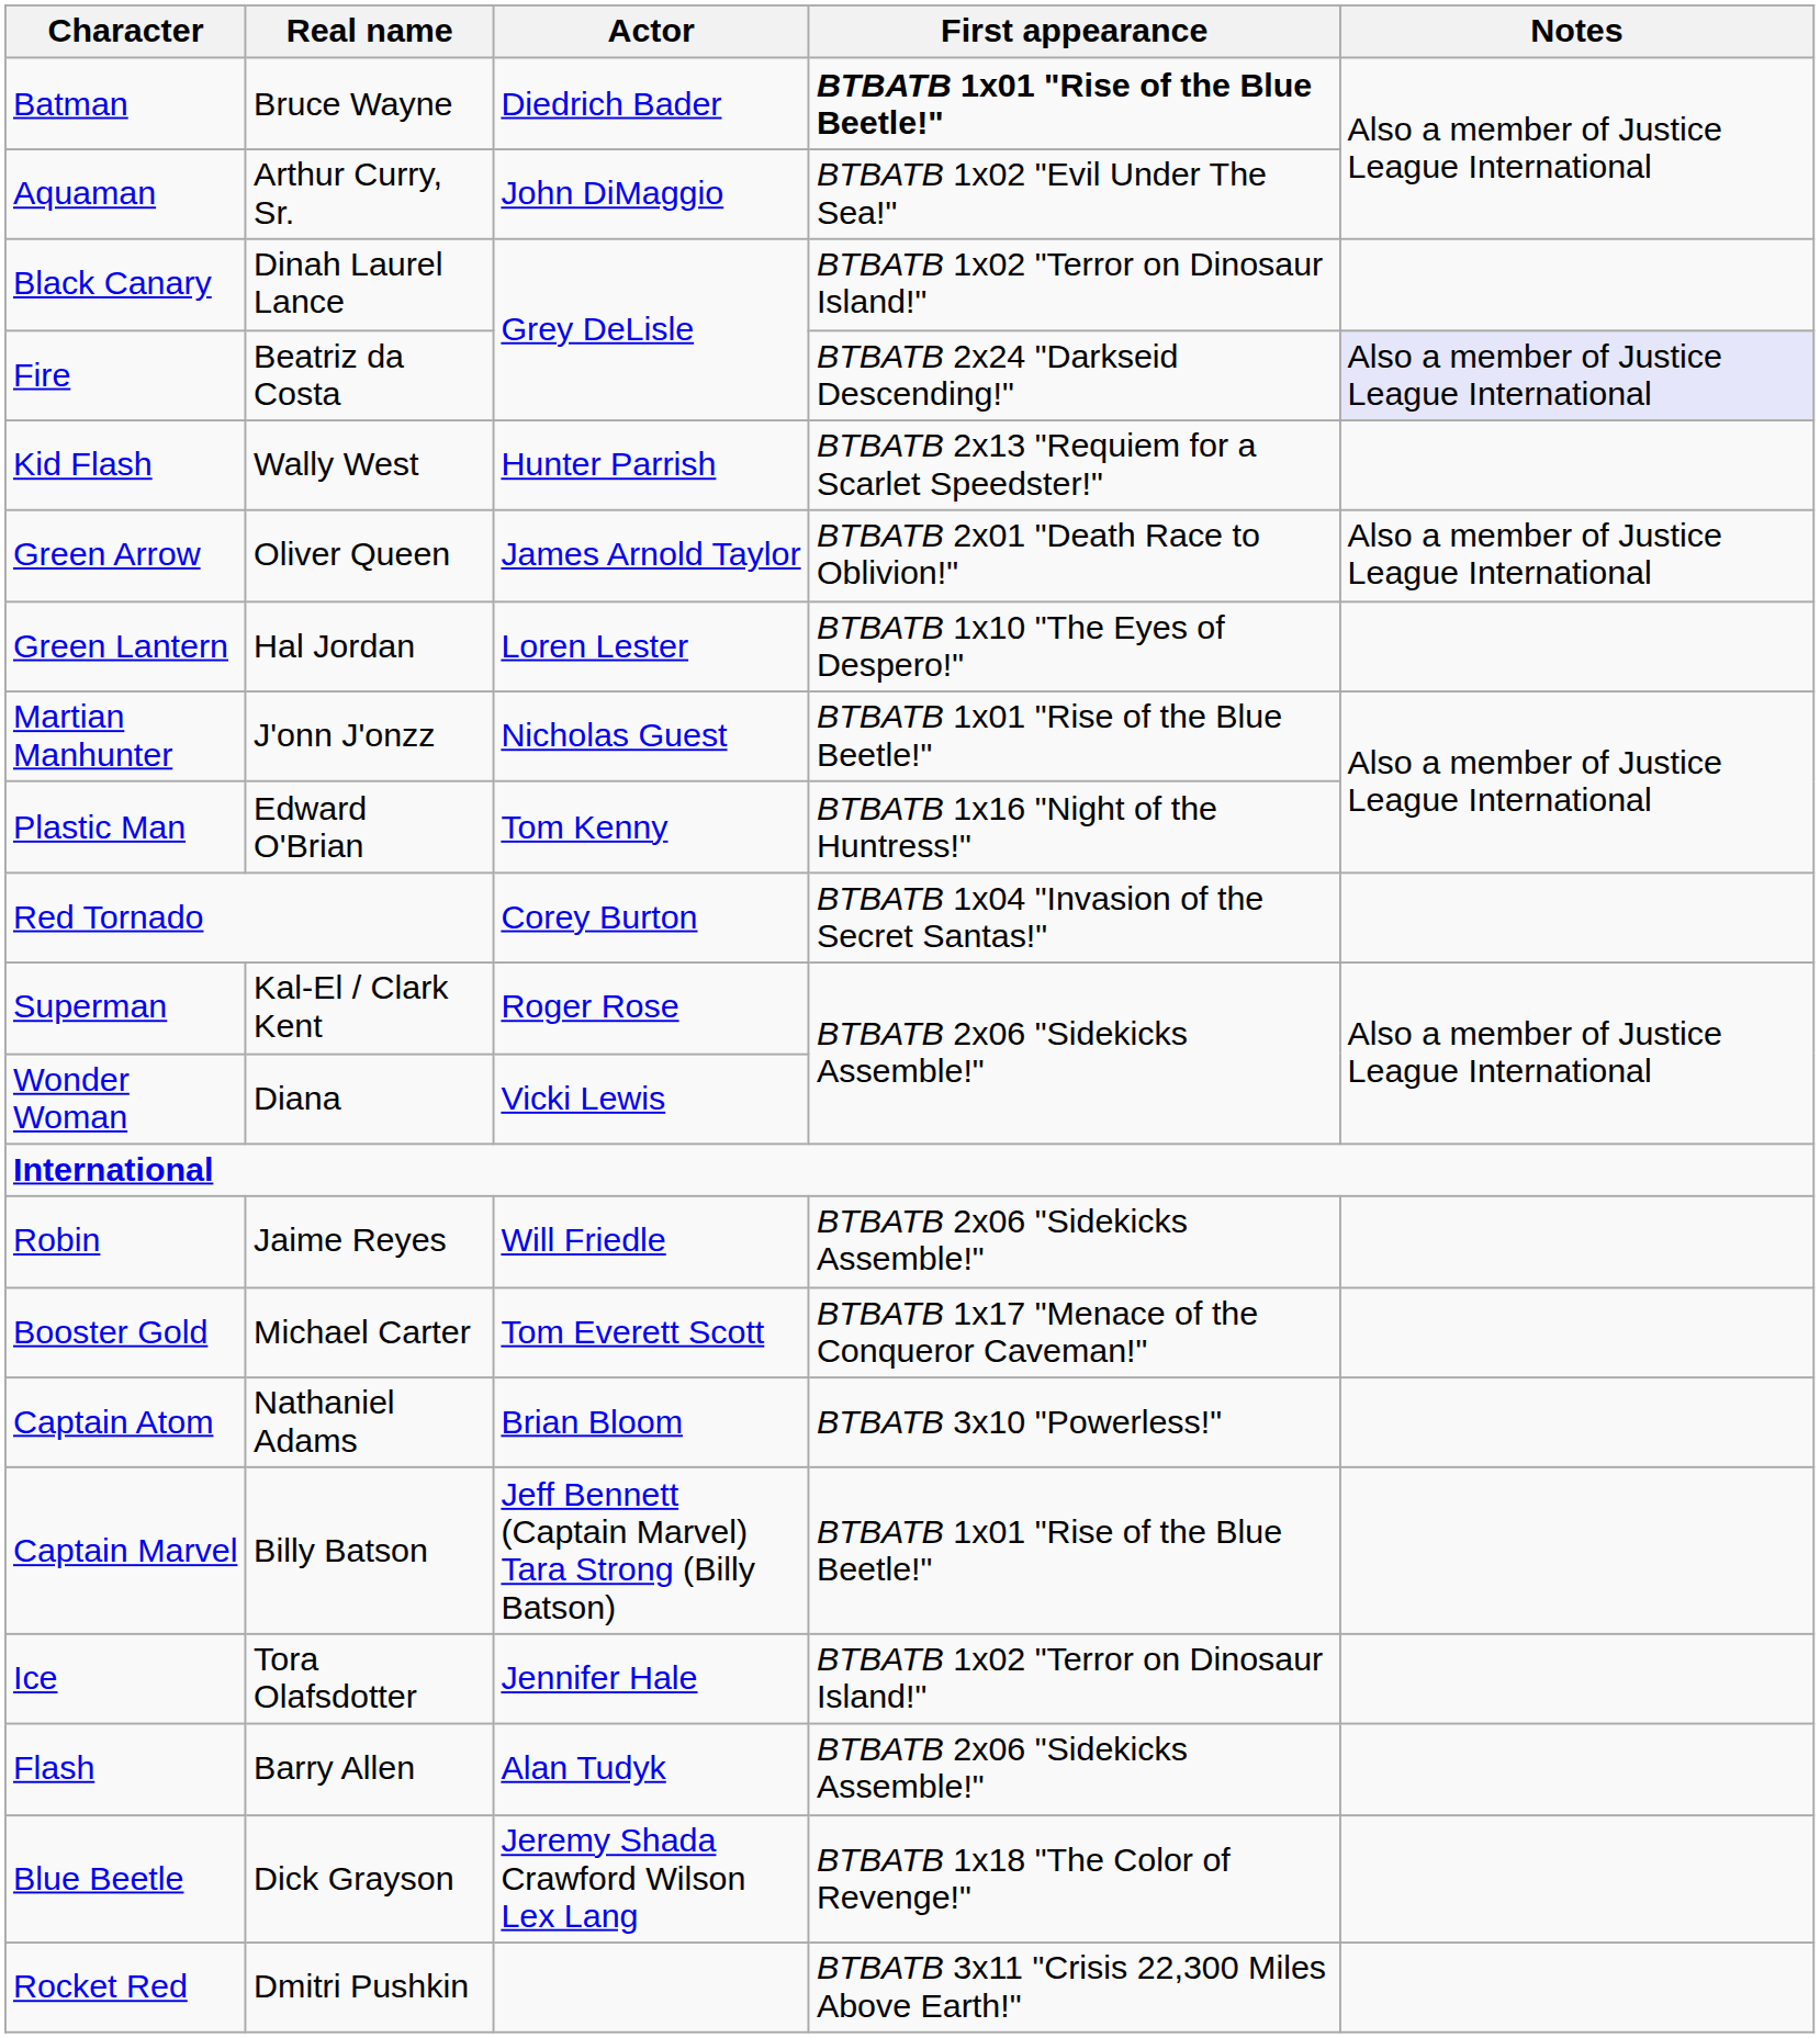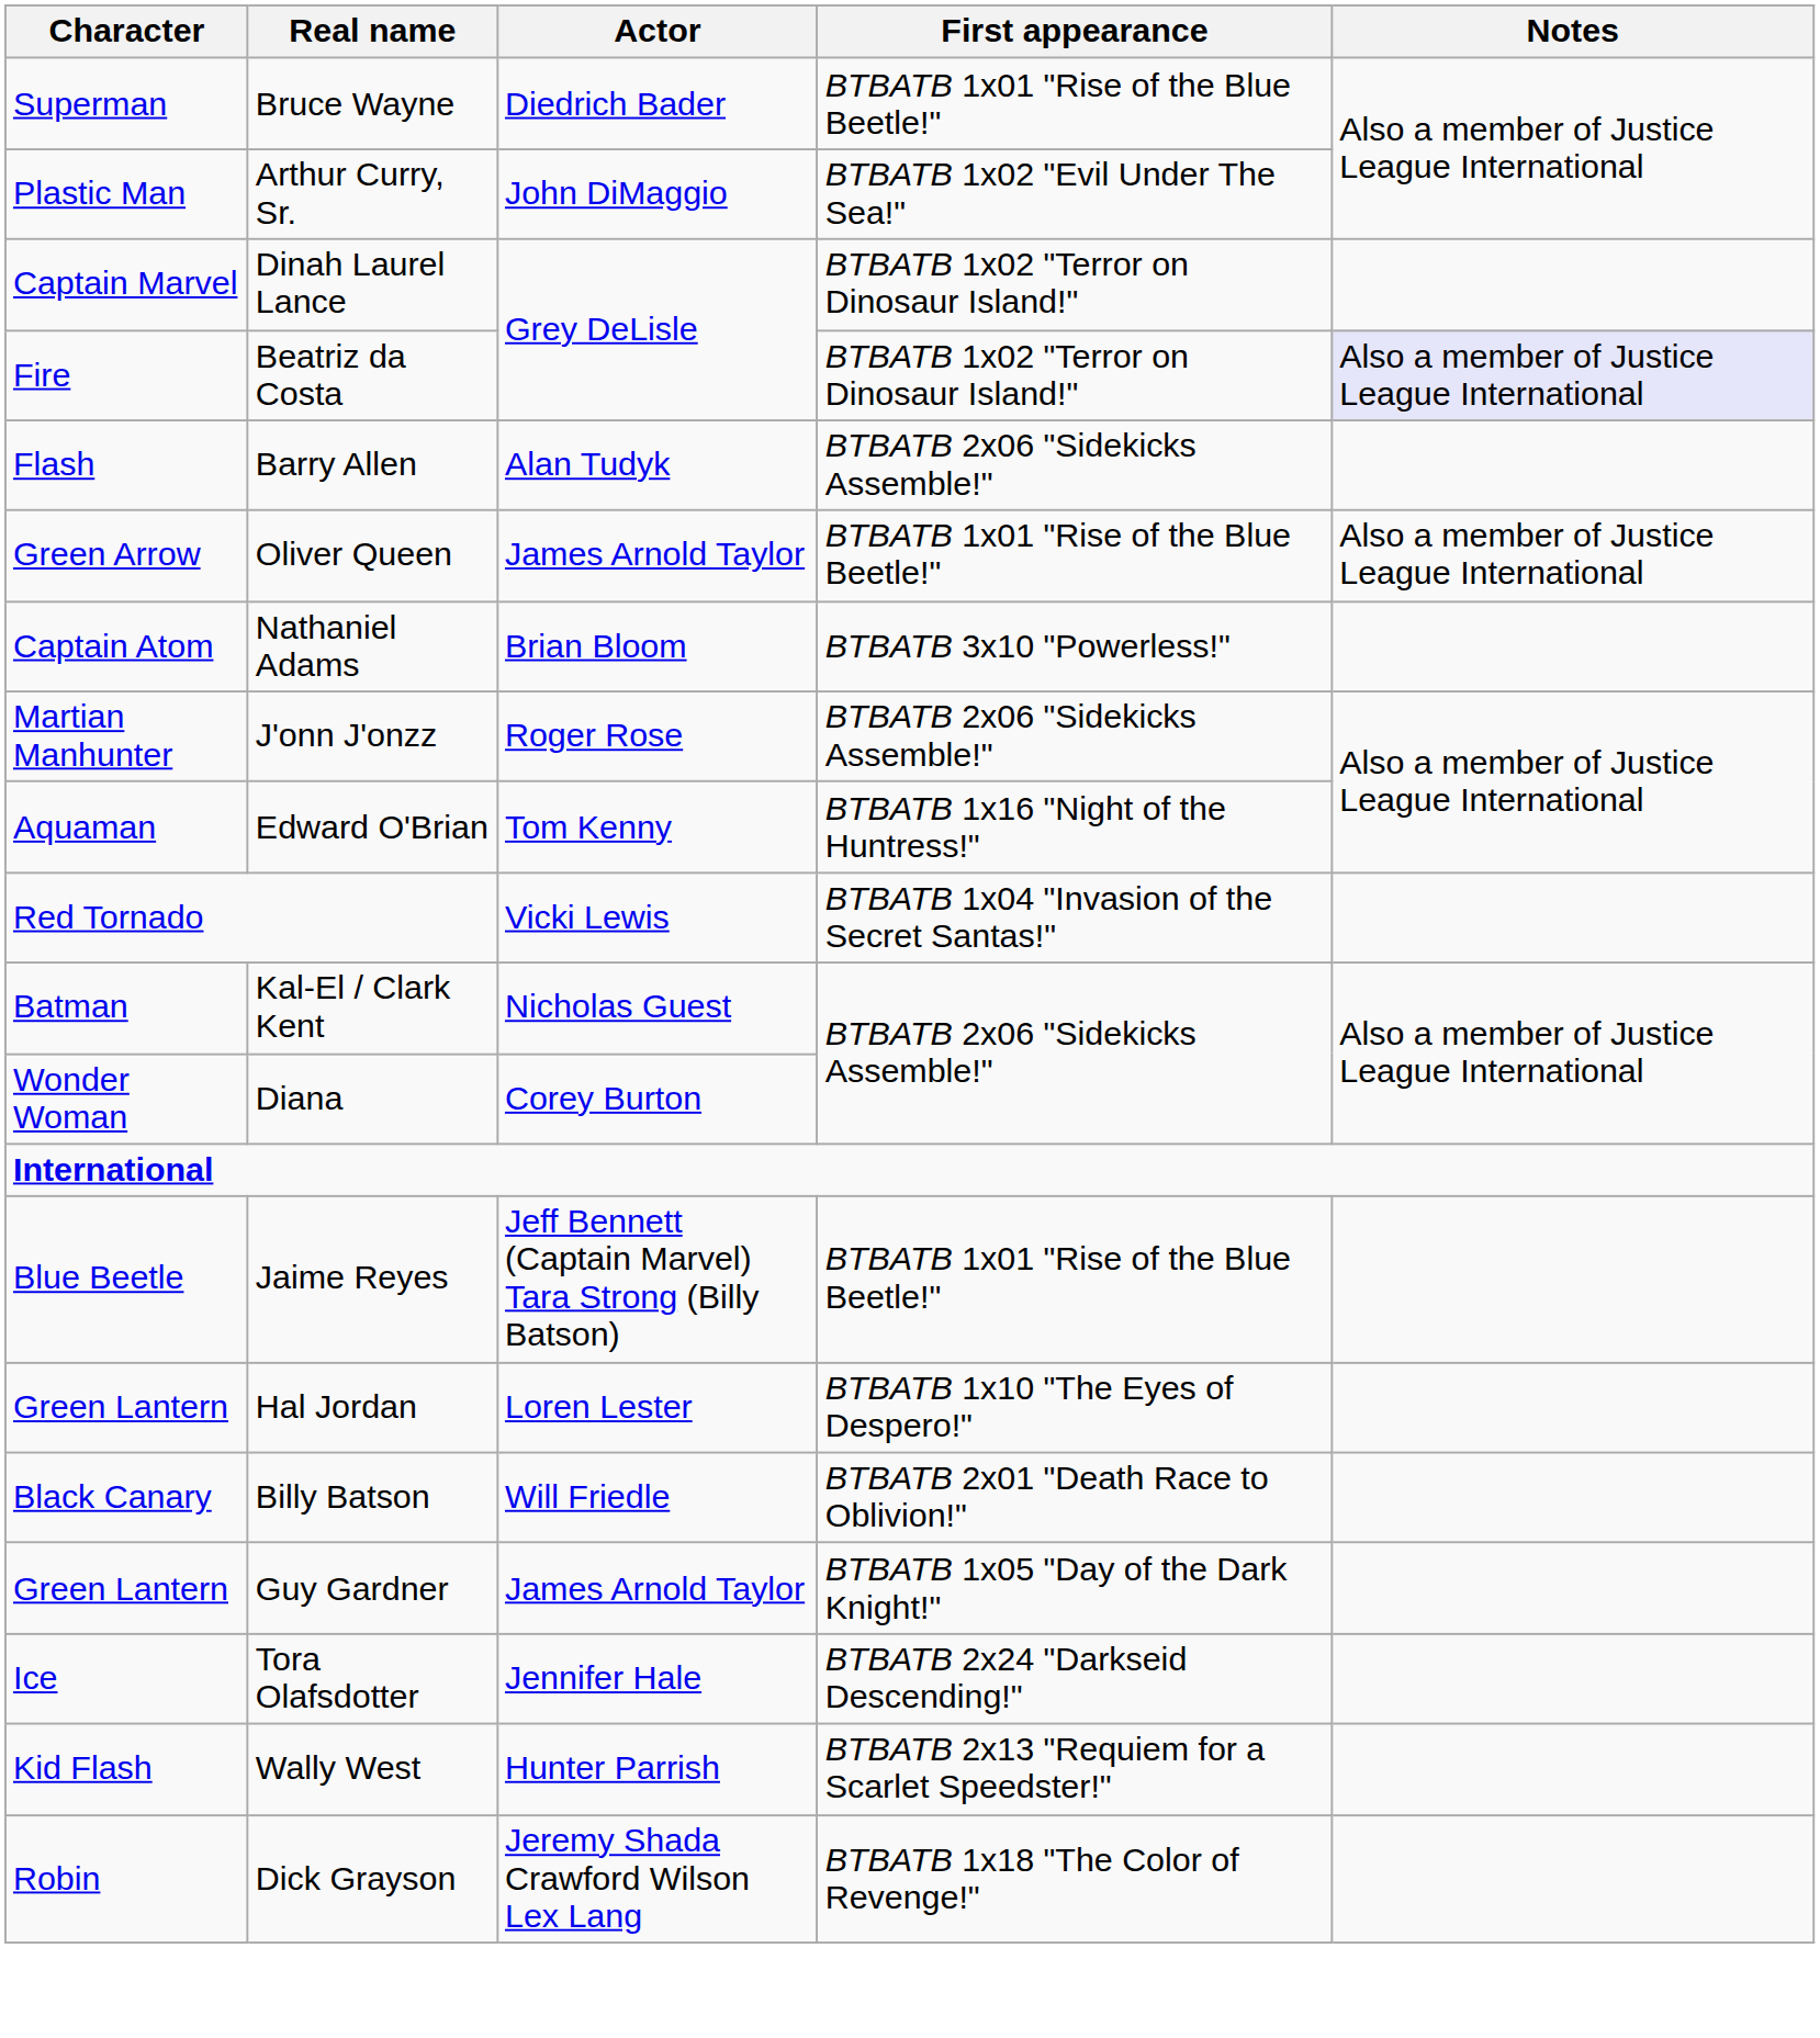Bruce Wayne | Character: Batman -> Superman
Bruce Wayne | First appearance: bold -> normal
Arthur Curry, Sr. | Character: Aquaman -> Plastic Man
Dinah Laurel Lance | Character: Black Canary -> Captain Marvel
Beatriz da Costa | First appearance: BTBATB 2x24 "Darkseid Descending!" -> BTBATB 1x02 "Terror on Dinosaur Island!"
rows swapped: Barry Allen <-> Wally West
Oliver Queen | First appearance: BTBATB 2x01 "Death Race to Oblivion!" -> BTBATB 1x01 "Rise of the Blue Beetle!"
rows swapped: Hal Jordan <-> Nathaniel Adams
J'onn J'onzz | Actor: Nicholas Guest -> Roger Rose
J'onn J'onzz | First appearance: BTBATB 1x01 "Rise of the Blue Beetle!" -> BTBATB 2x06 "Sidekicks Assemble!"
Edward O'Brian | Character: Plastic Man -> Aquaman
Red Tornado | Actor: Corey Burton -> Vicki Lewis
Kal-El / Clark Kent | Character: Superman -> Batman
Kal-El / Clark Kent | Actor: Roger Rose -> Nicholas Guest
Diana | Actor: Vicki Lewis -> Corey Burton
Jaime Reyes | Character: Robin -> Blue Beetle
Jaime Reyes | Actor: Will Friedle -> Jeff Bennett (Captain Marvel) Tara Strong (Billy Batson)
Jaime Reyes | First appearance: BTBATB 2x06 "Sidekicks Assemble!" -> BTBATB 1x01 "Rise of the Blue Beetle!"
- row: Booster Gold | Michael Carter | Tom Everett Scott | BTBATB 1x17 "Menace of the Conqueror Caveman!"
Billy Batson | Character: Captain Marvel -> Black Canary
Billy Batson | Actor: Jeff Bennett (Captain Marvel) Tara Strong (Billy Batson) -> Will Friedle
Billy Batson | First appearance: BTBATB 1x01 "Rise of the Blue Beetle!" -> BTBATB 2x01 "Death Race to Oblivion!"
+ row: Green Lantern | Guy Gardner | James Arnold Taylor | BTBATB 1x05 "Day of the Dark Knight!"
Tora Olafsdotter | First appearance: BTBATB 1x02 "Terror on Dinosaur Island!" -> BTBATB 2x24 "Darkseid Descending!"
Dick Grayson | Character: Blue Beetle -> Robin
- row: Rocket Red | Dmitri Pushkin | BTBATB 3x11 "Crisis 22,300 Miles Above Earth!"
